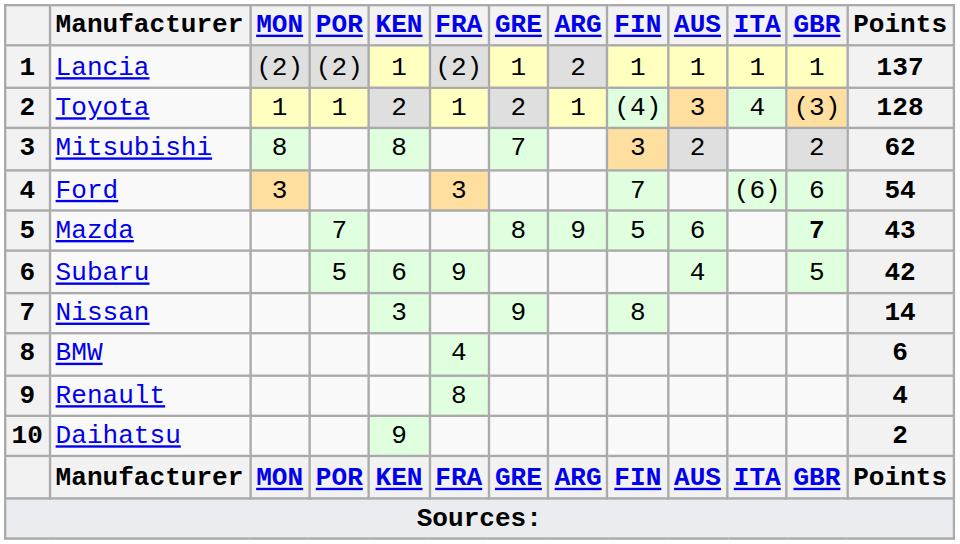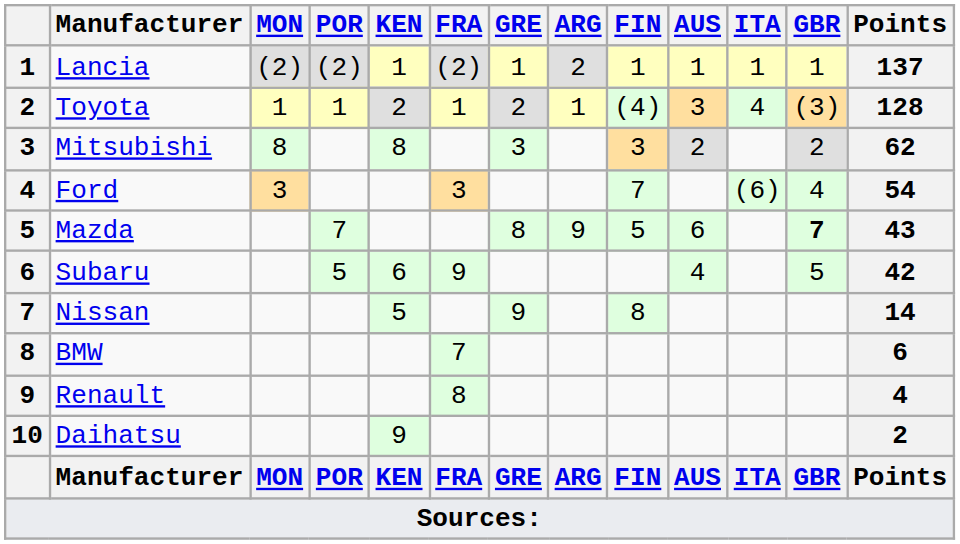Mitsubishi | GRE: 7 -> 3
Ford | GBR: 6 -> 4
Nissan | KEN: 3 -> 5
BMW | FRA: 4 -> 7
